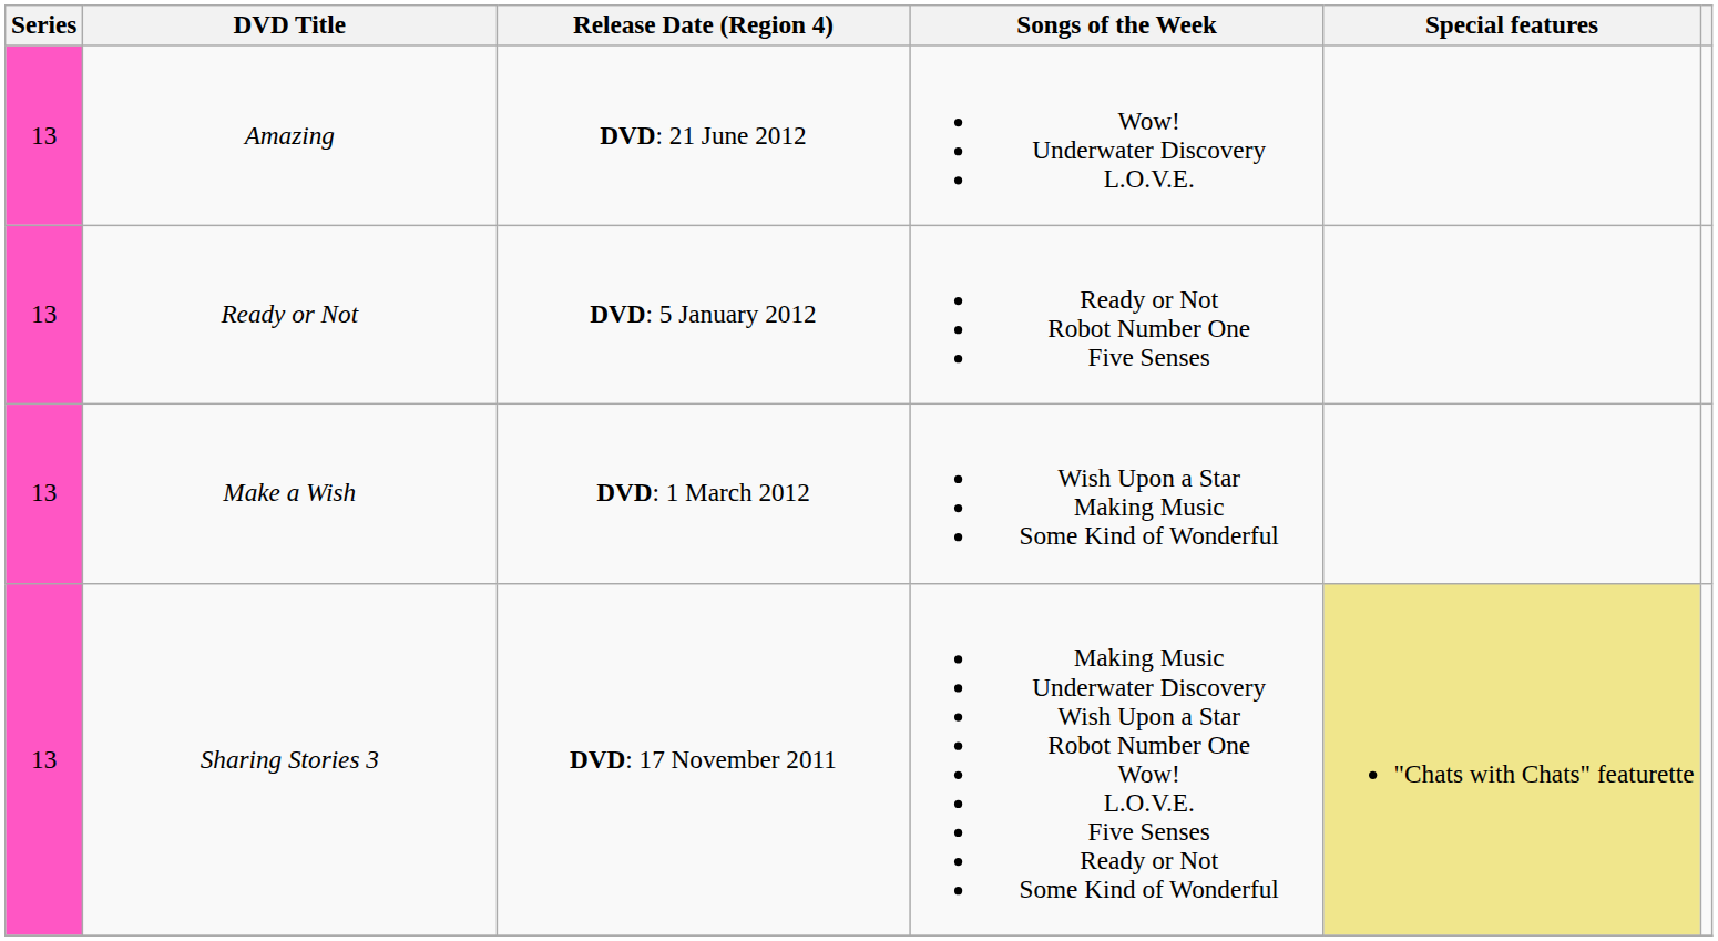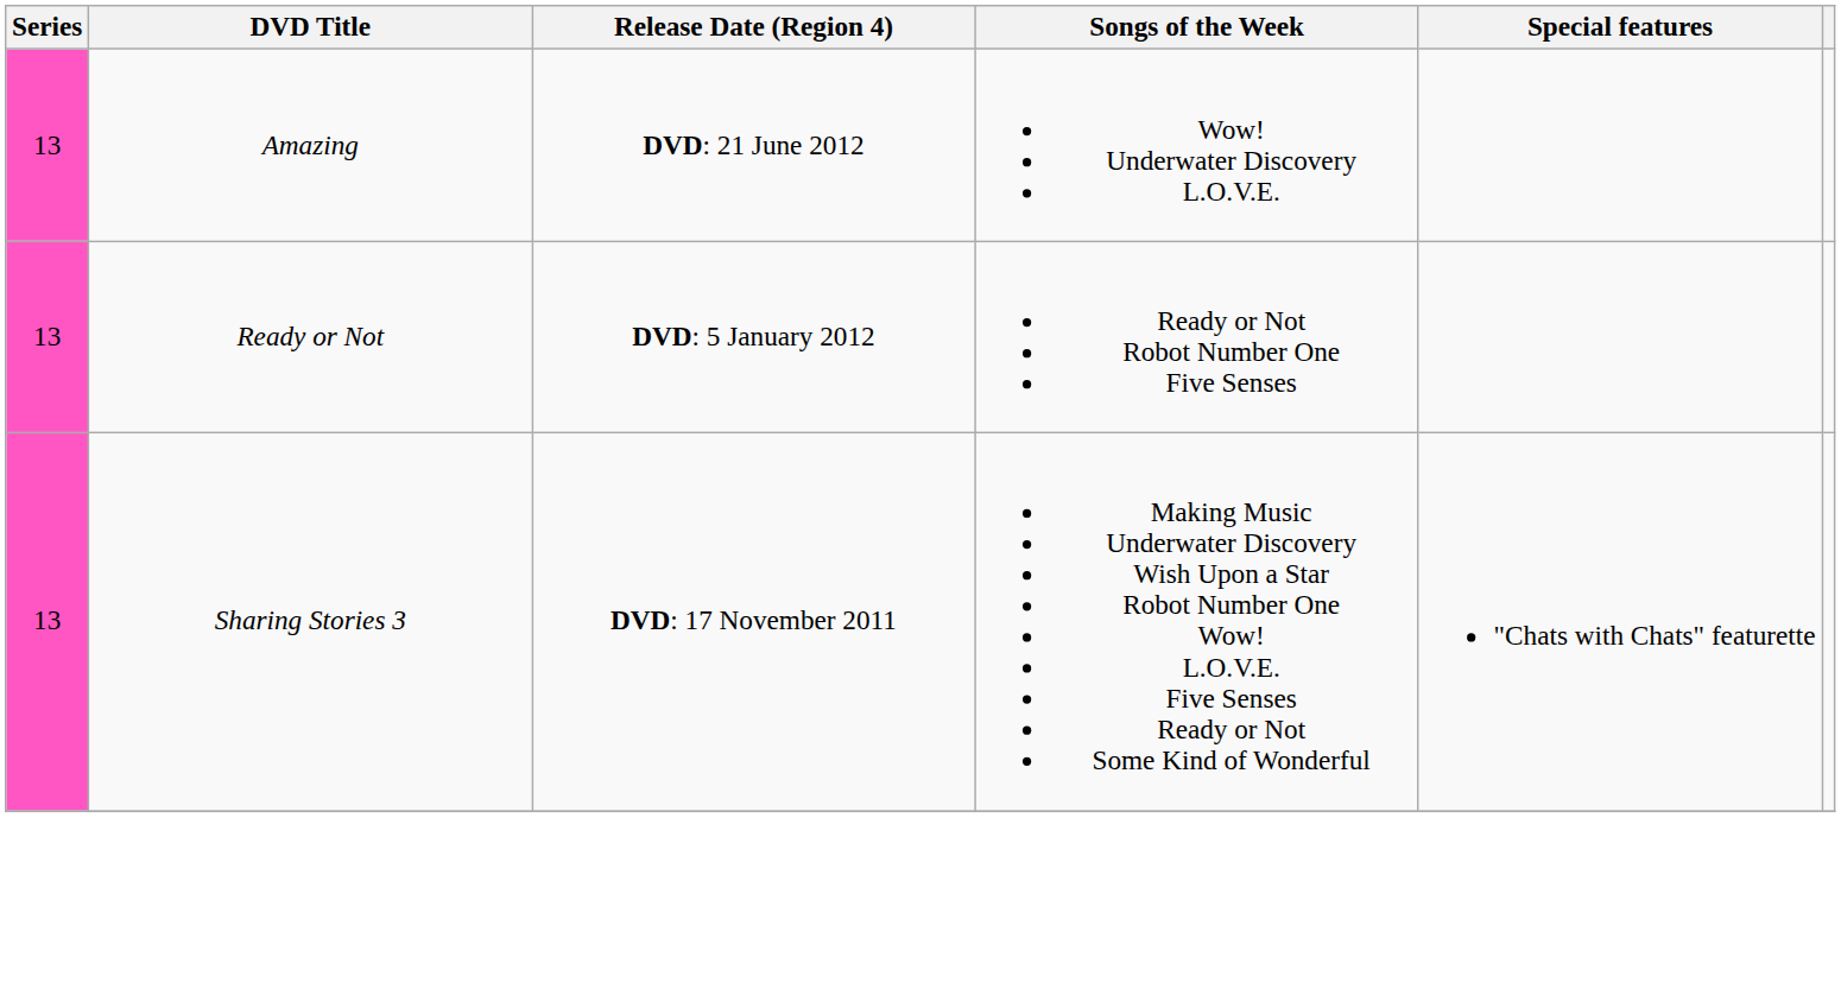- row: 13 | Make a Wish | DVD: 1 March 2012 | Wish Upon a Star Making Music Some Kind of Wonderful
Sharing Stories 3 | Special features: khaki background -> no background
